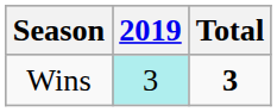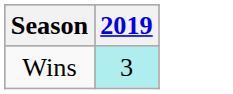- column: Total | 3
